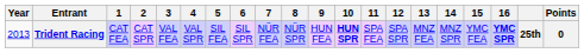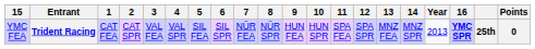columns swapped: Year <-> 15
Trident Racing | 10: bold -> normal
